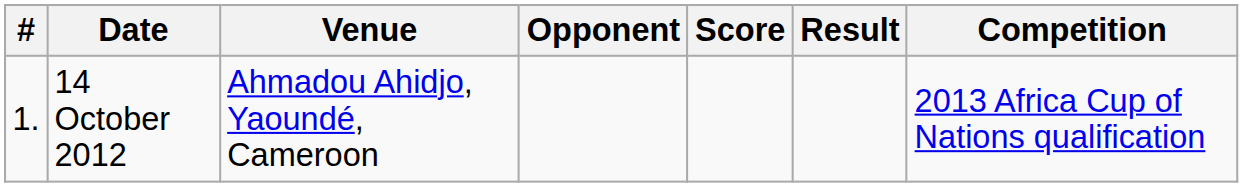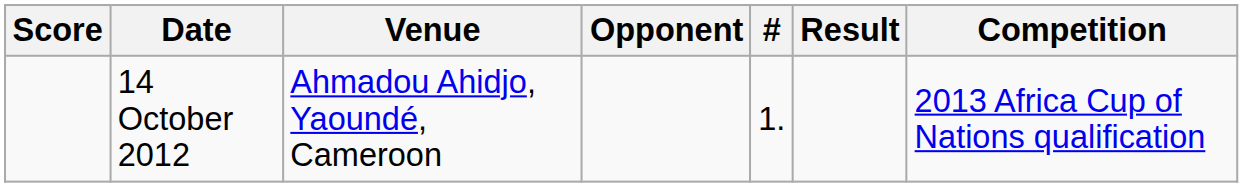columns swapped: # <-> Score
